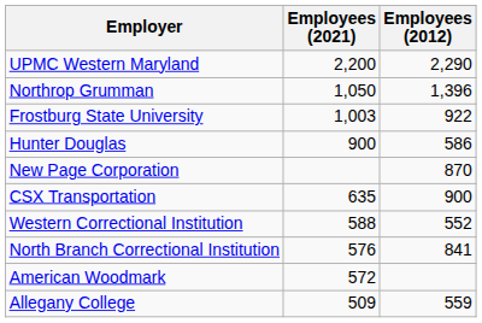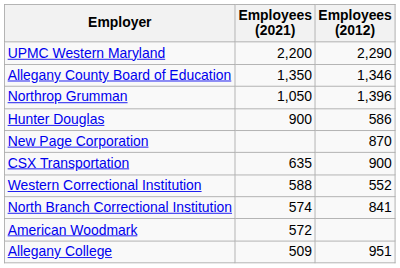+ row: Allegany County Board of Education | 1,350 | 1,346
- row: Frostburg State University | 1,003 | 922
North Branch Correctional Institution | Employees (2021): 576 -> 574
Allegany College | Employees (2012): 559 -> 951
